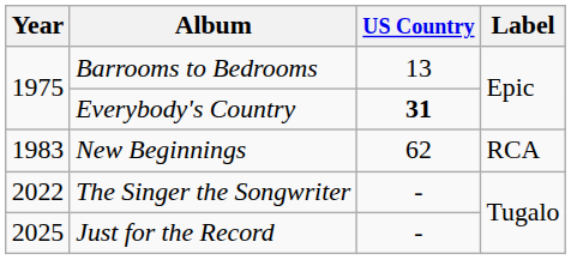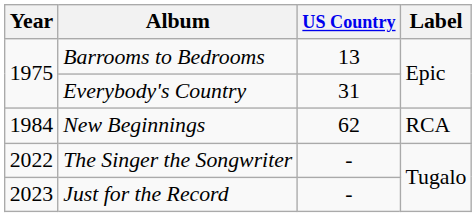Everybody's Country | US Country: bold -> normal
New Beginnings | Year: 1983 -> 1984
Just for the Record | Year: 2025 -> 2023
